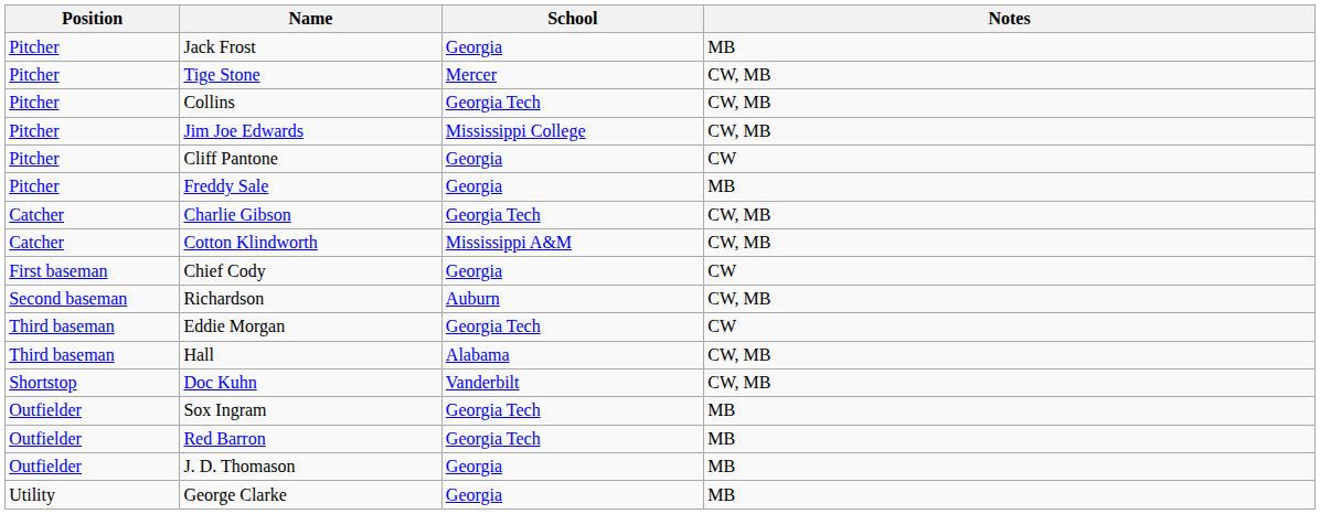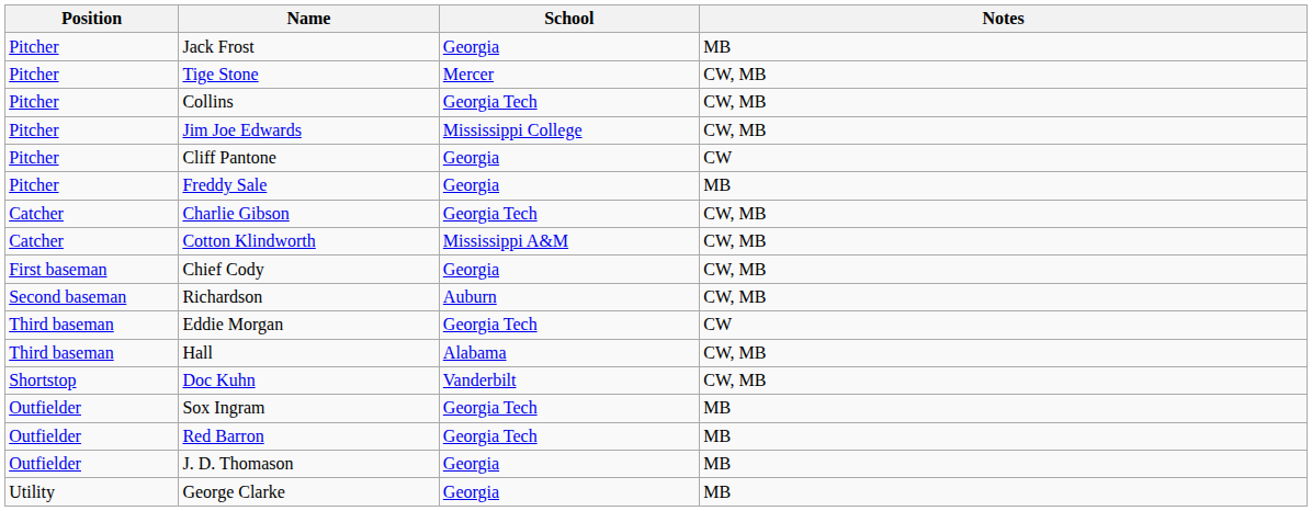Chief Cody | Notes: CW -> CW, MB
